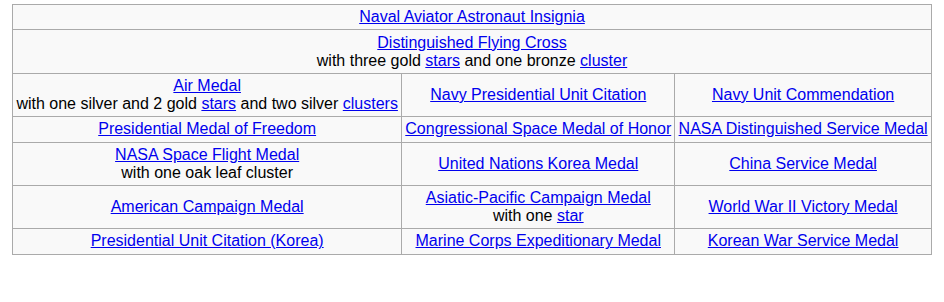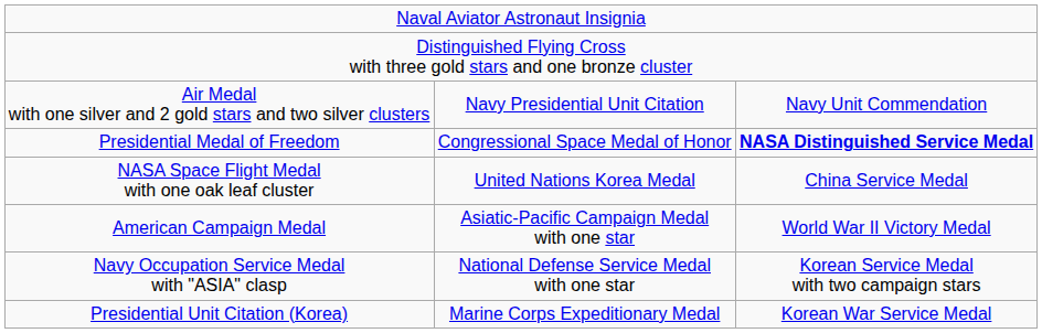Presidential Medal of Freedom | column 3: normal -> bold
+ row: Navy Occupation Service Medal with "ASIA" clasp | National Defense Service Medal with one star | Korean Service Medal with two campaign stars
